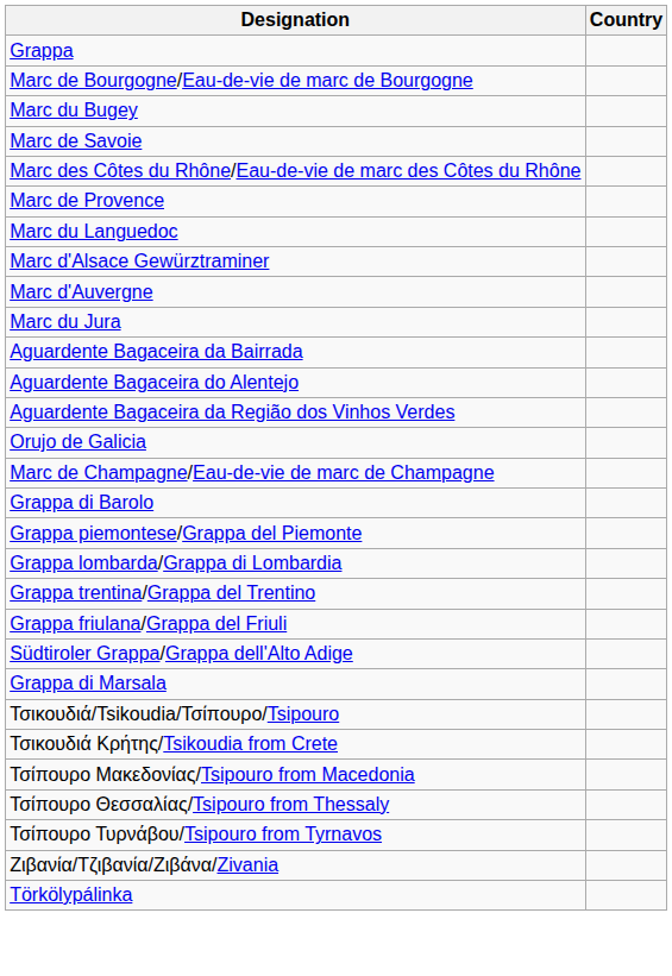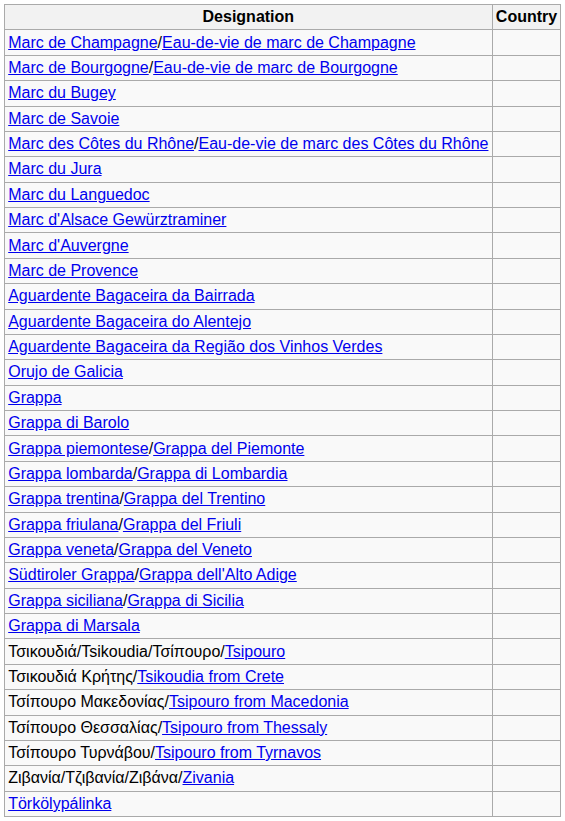rows swapped: Marc de Champagne/Eau-de-vie de marc de Champagne <-> Grappa
rows swapped: Marc de Provence <-> Marc du Jura
+ row: Grappa veneta/Grappa del Veneto
+ row: Grappa siciliana/Grappa di Sicilia
